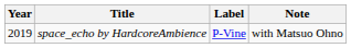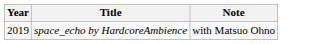- column: Label | P-Vine
